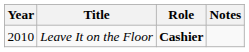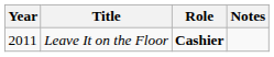Leave It on the Floor | Year: 2010 -> 2011
